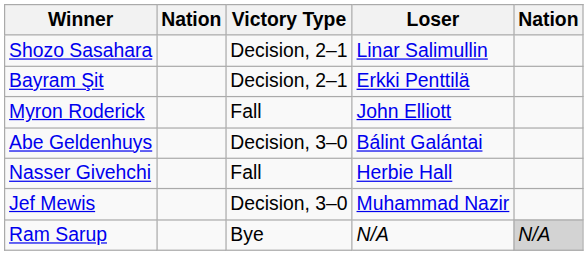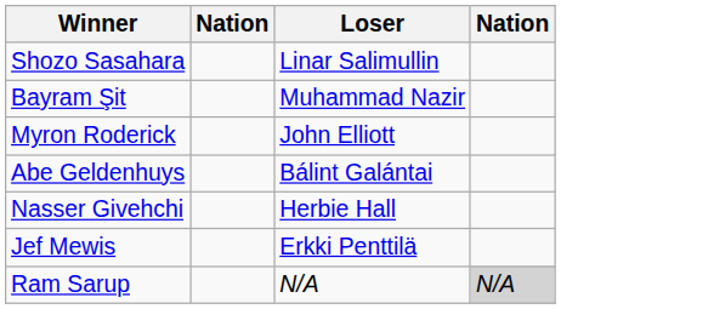- column: Victory Type | Decision, 2–1 | Decision, 2–1 | Fall | Decision, 3–0 | Fall | Decision, 3–0 | Bye
Bayram Şit | Loser: Erkki Penttilä -> Muhammad Nazir
Jef Mewis | Loser: Muhammad Nazir -> Erkki Penttilä
